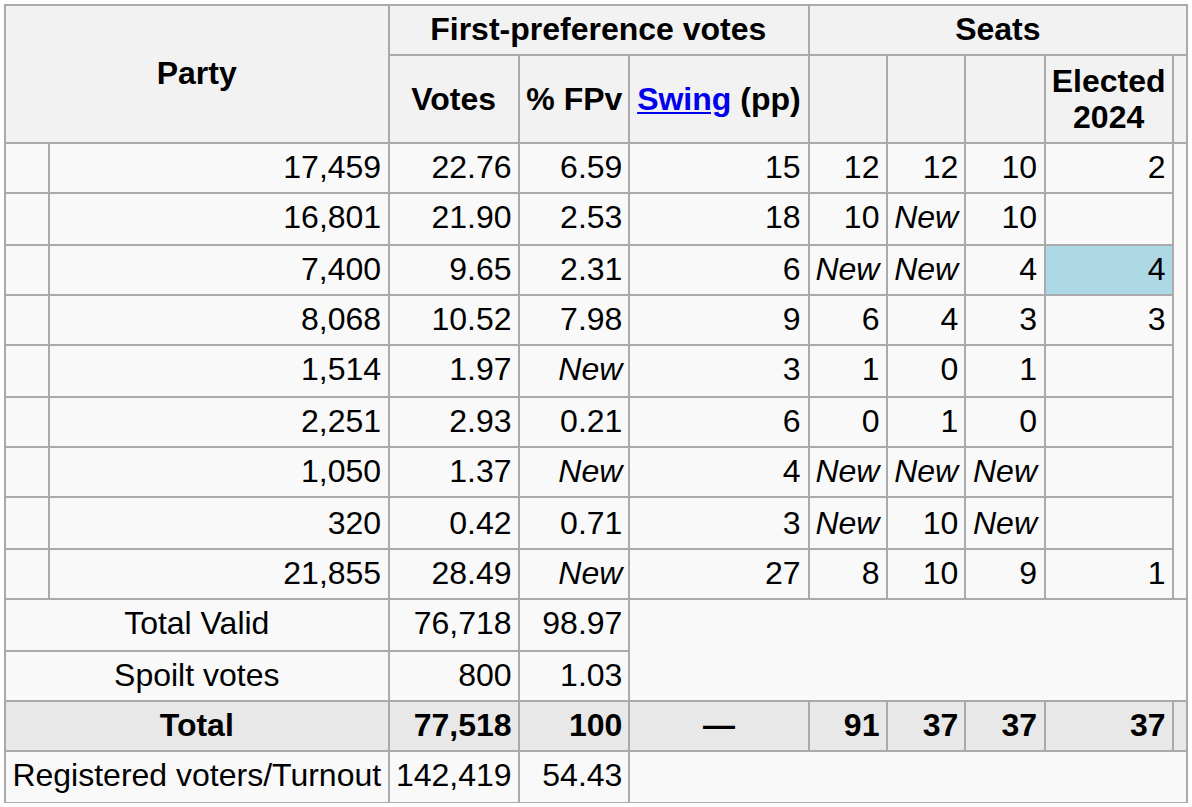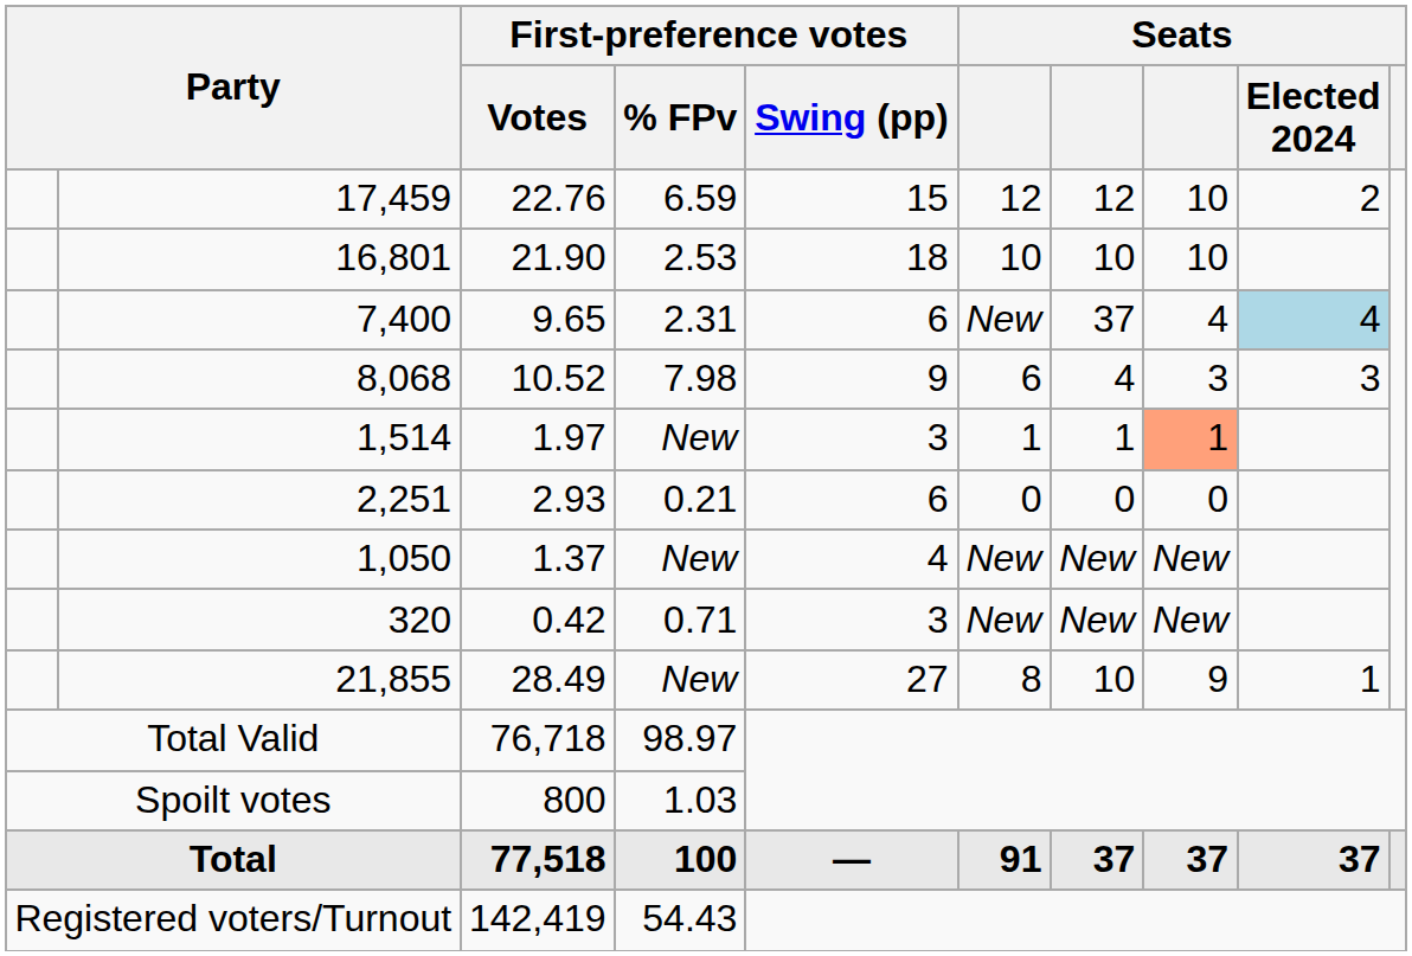16,801 | column 7: New -> 10
7,400 | column 7: New -> 37
1,514 | column 7: 0 -> 1
1,514 | column 8: no background -> lightsalmon background
2,251 | column 7: 1 -> 0
320 | column 7: 10 -> New
